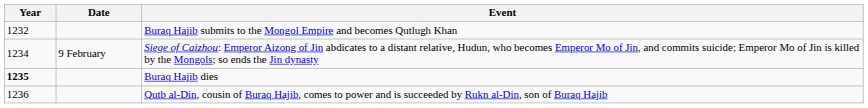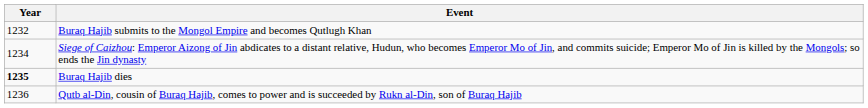- column: Date | 9 February
